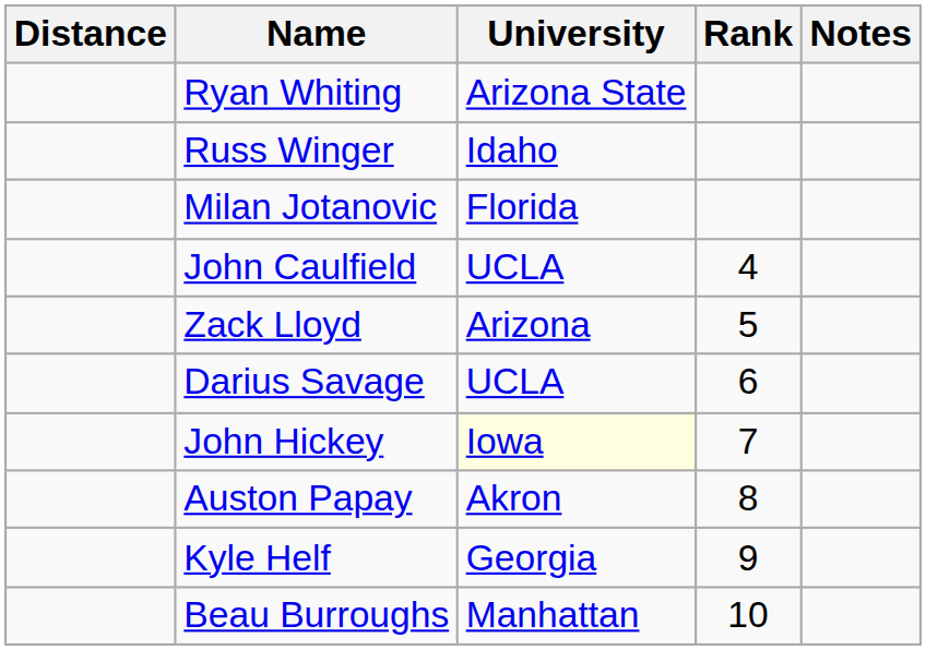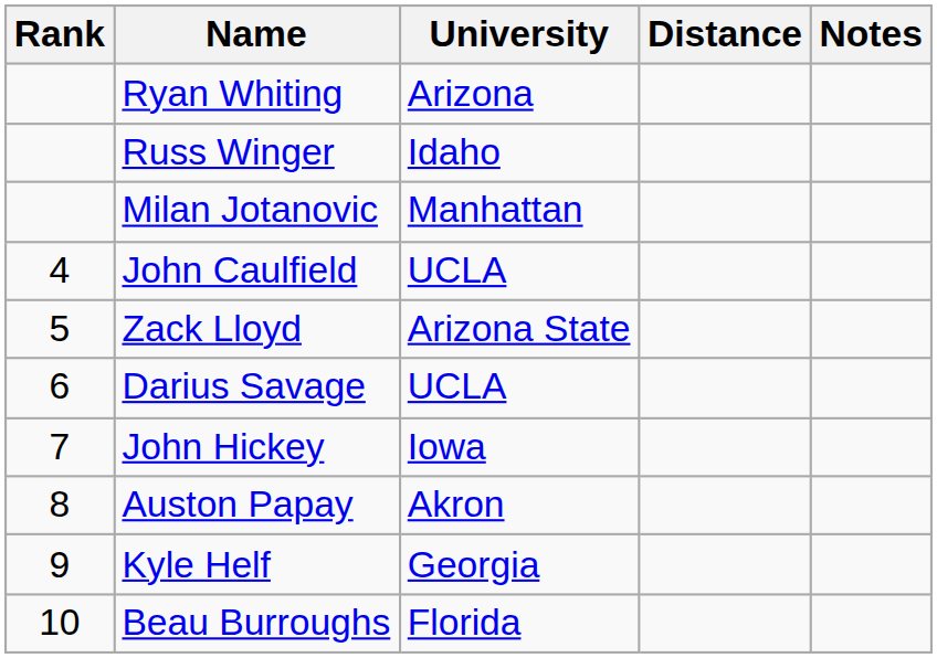columns swapped: Rank <-> Distance
Ryan Whiting | University: Arizona State -> Arizona
Milan Jotanovic | University: Florida -> Manhattan
Zack Lloyd | University: Arizona -> Arizona State
John Hickey | University: lightyellow background -> no background
Beau Burroughs | University: Manhattan -> Florida
